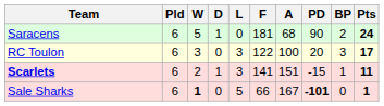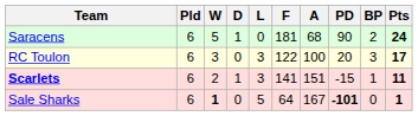Sale Sharks | F: 66 -> 64
